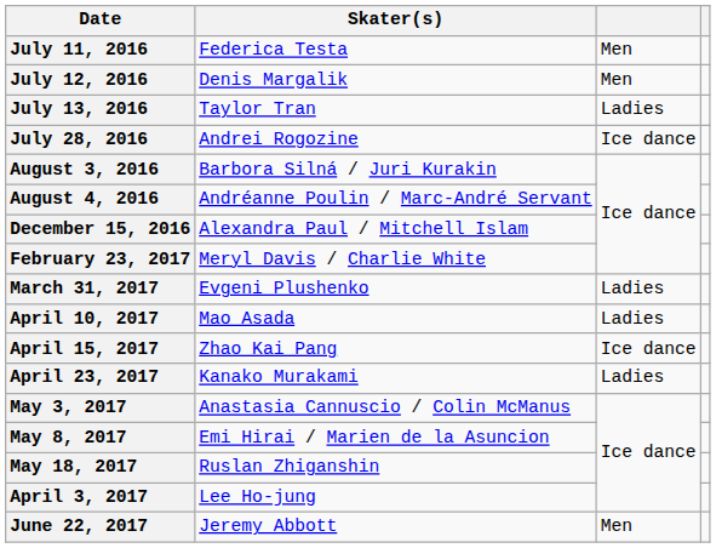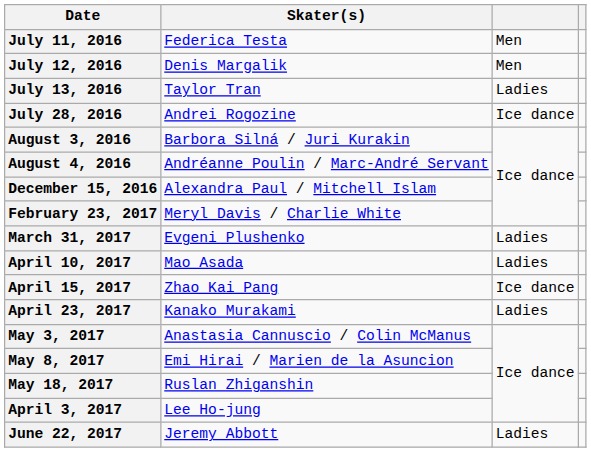June 22, 2017 | column 3: Men -> Ladies
